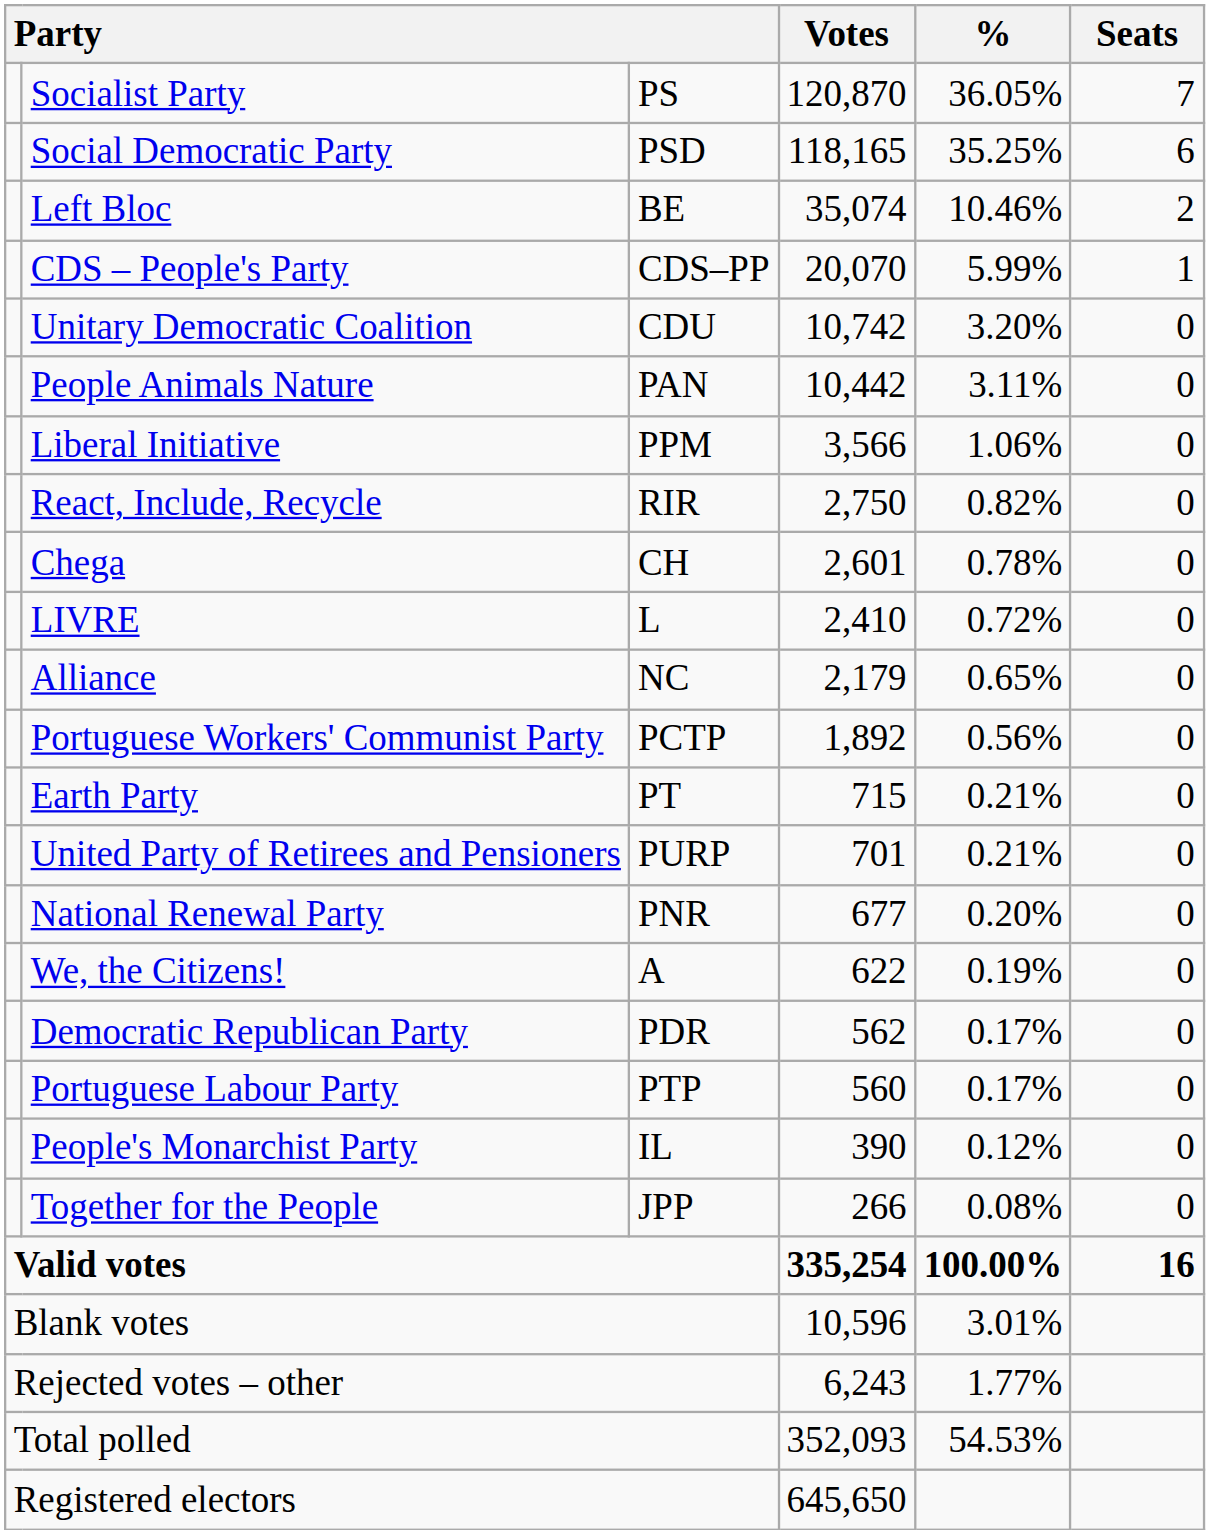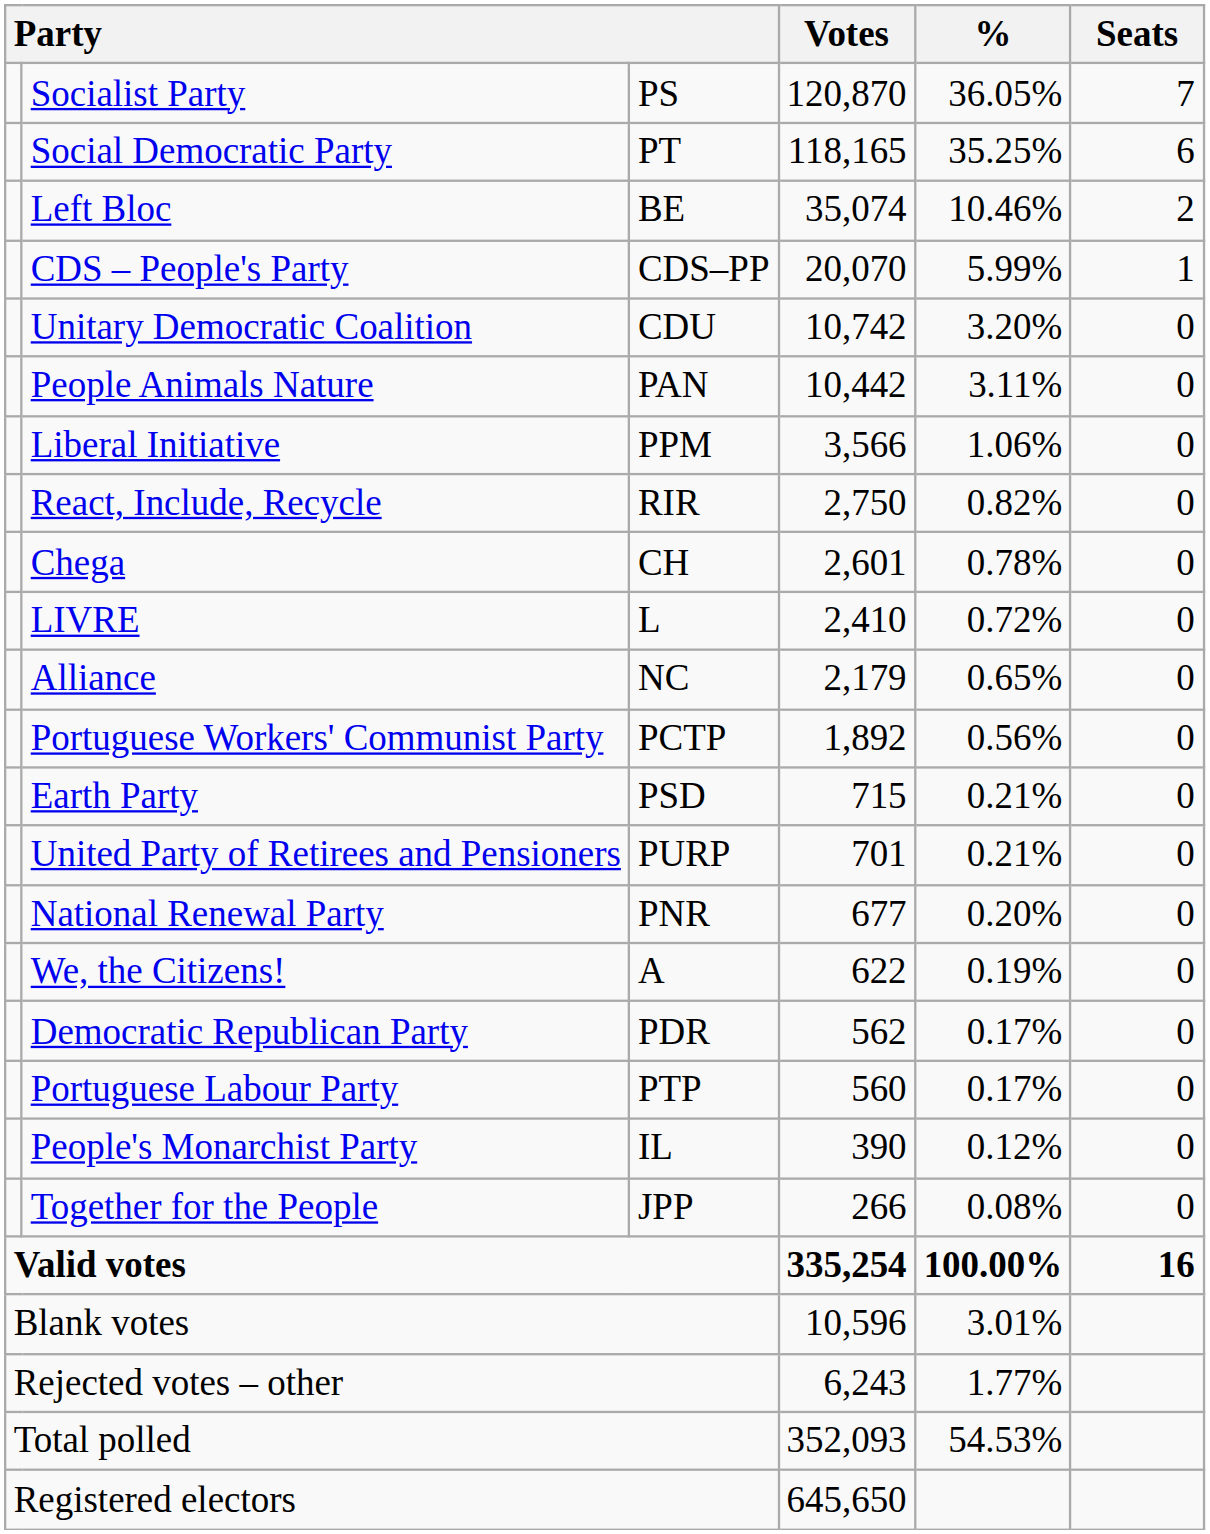Social Democratic Party | column 3: PSD -> PT
Earth Party | column 3: PT -> PSD
